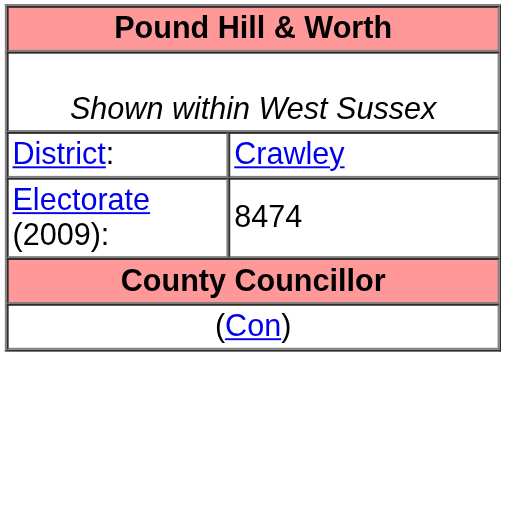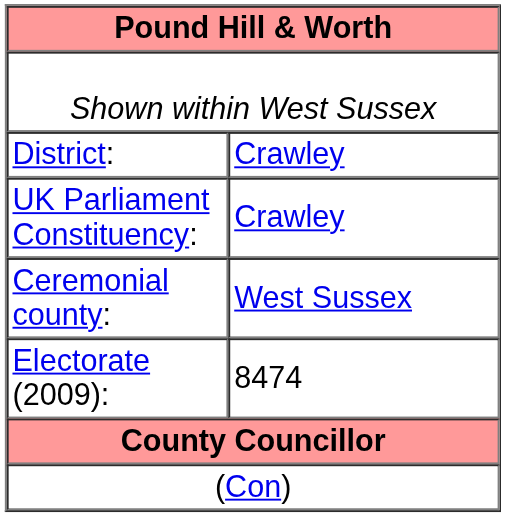+ row: UK Parliament Constituency: | Crawley
+ row: Ceremonial county: | West Sussex
